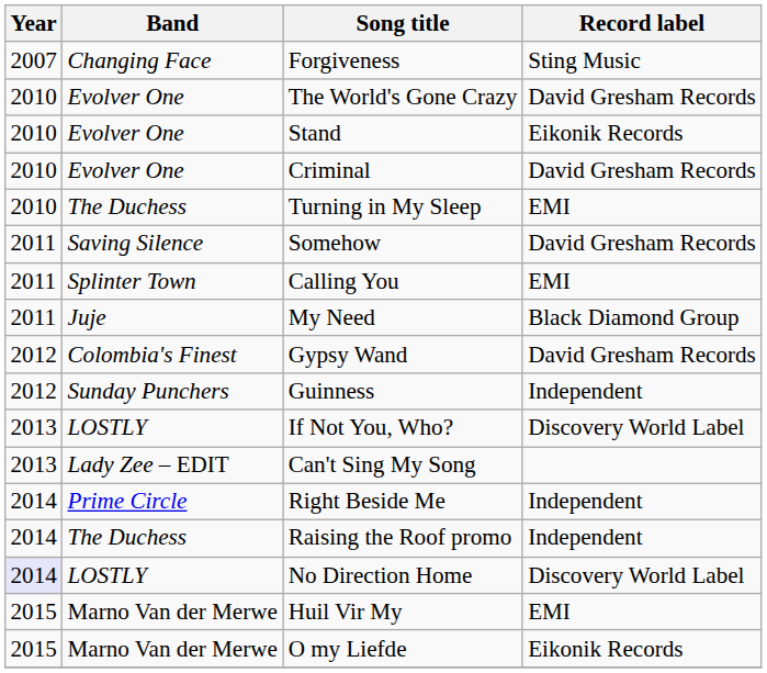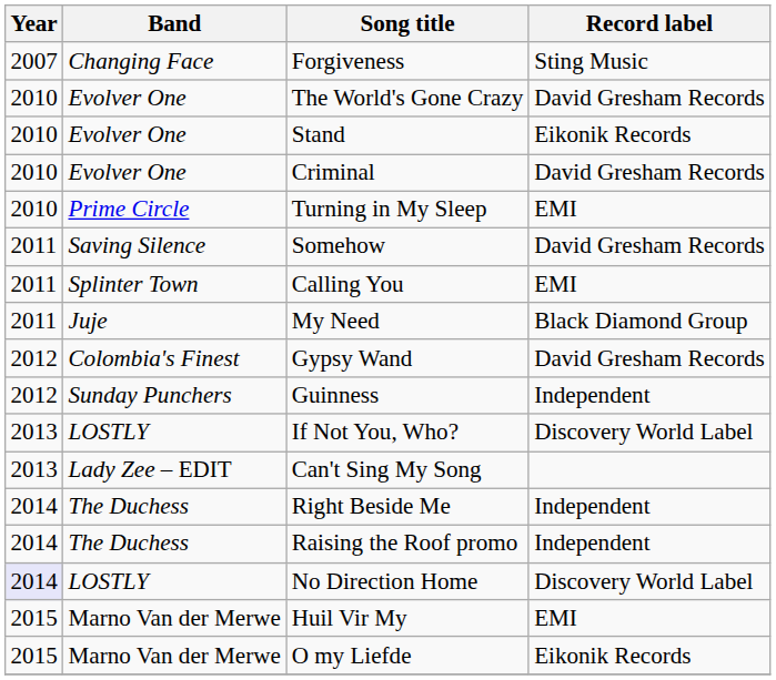Turning in My Sleep | Band: The Duchess -> Prime Circle
Right Beside Me | Band: Prime Circle -> The Duchess
